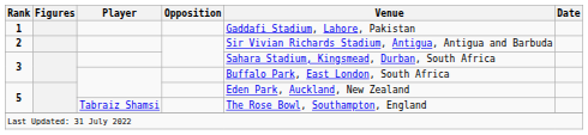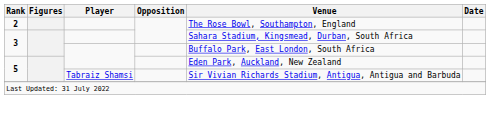- row: 1 | Gaddafi Stadium, Lahore, Pakistan
2 | Venue: Sir Vivian Richards Stadium, Antigua, Antigua and Barbuda -> The Rose Bowl, Southampton, England
5 / Tabraiz Shamsi | Venue: The Rose Bowl, Southampton, England -> Sir Vivian Richards Stadium, Antigua, Antigua and Barbuda
